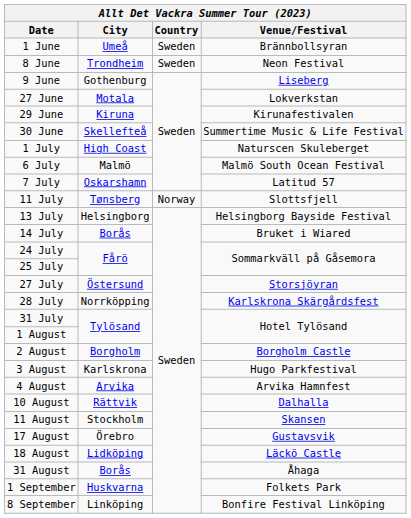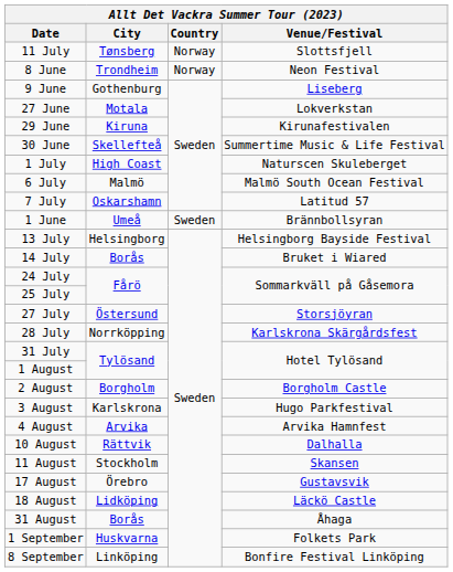rows swapped: 1 June <-> 11 July
8 June | Country: Sweden -> Norway
